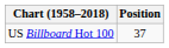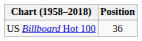US Billboard Hot 100 | Position: 37 -> 36
